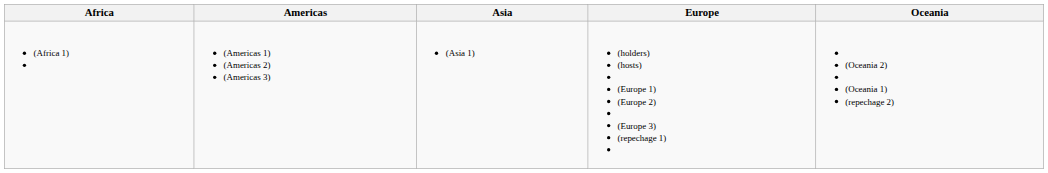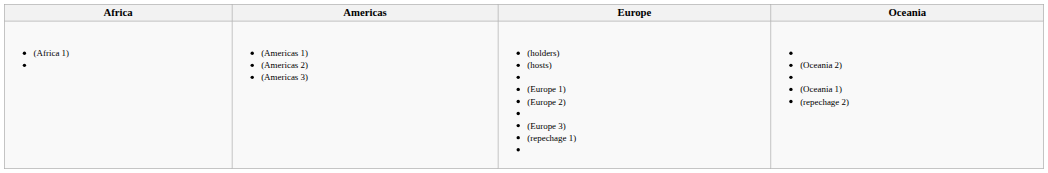- column: Asia | (Asia 1)
